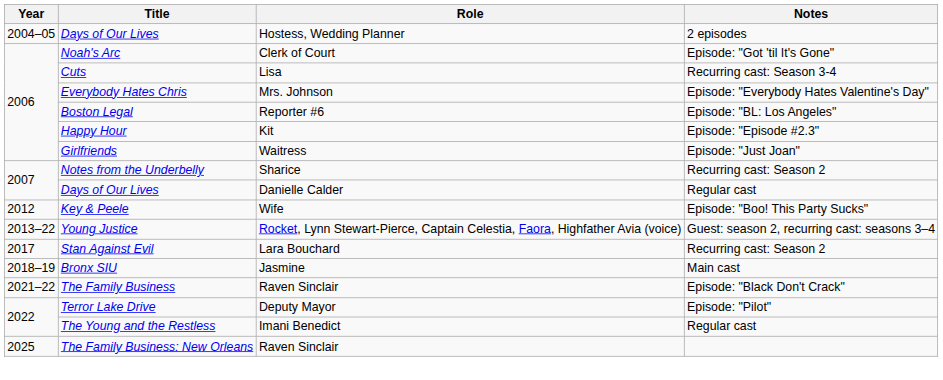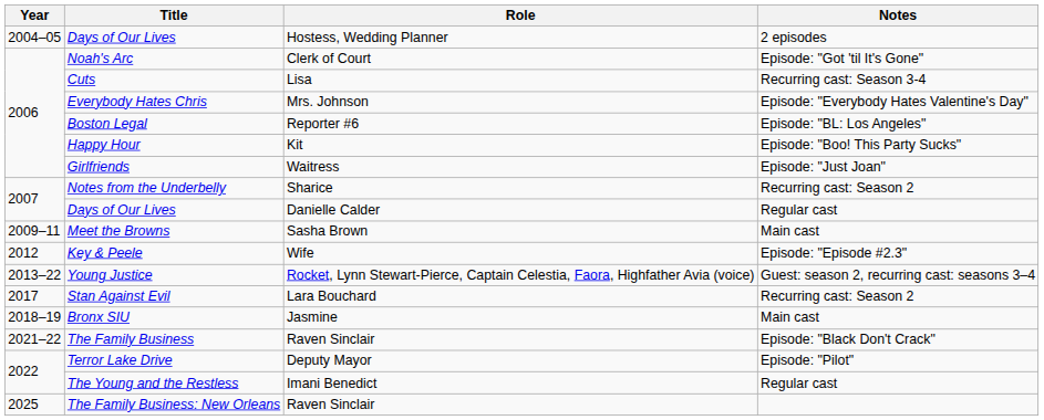Happy Hour | Notes: Episode: "Episode #2.3" -> Episode: "Boo! This Party Sucks"
+ row: 2009–11 | Meet the Browns | Sasha Brown | Main cast
Key & Peele | Notes: Episode: "Boo! This Party Sucks" -> Episode: "Episode #2.3"
